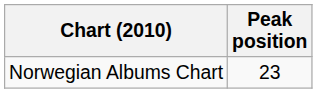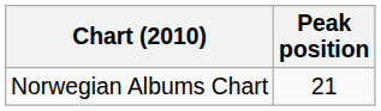Norwegian Albums Chart | Peak position: 23 -> 21
